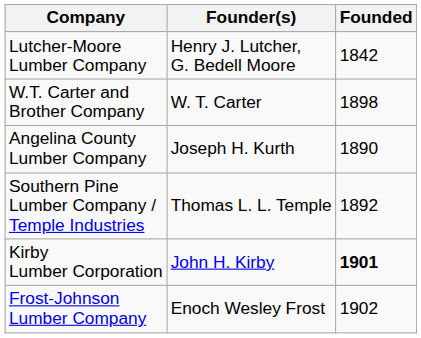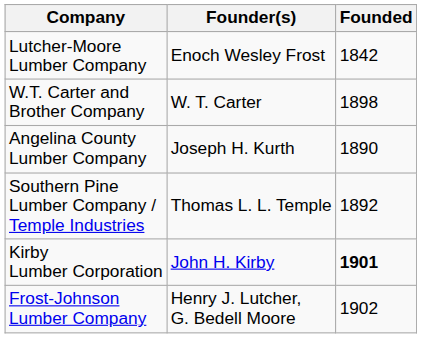Lutcher-Moore Lumber Company | Founder(s): Henry J. Lutcher, G. Bedell Moore -> Enoch Wesley Frost
Frost-Johnson Lumber Company | Founder(s): Enoch Wesley Frost -> Henry J. Lutcher, G. Bedell Moore
